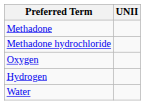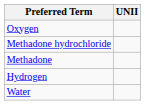rows swapped: Methadone <-> Oxygen
